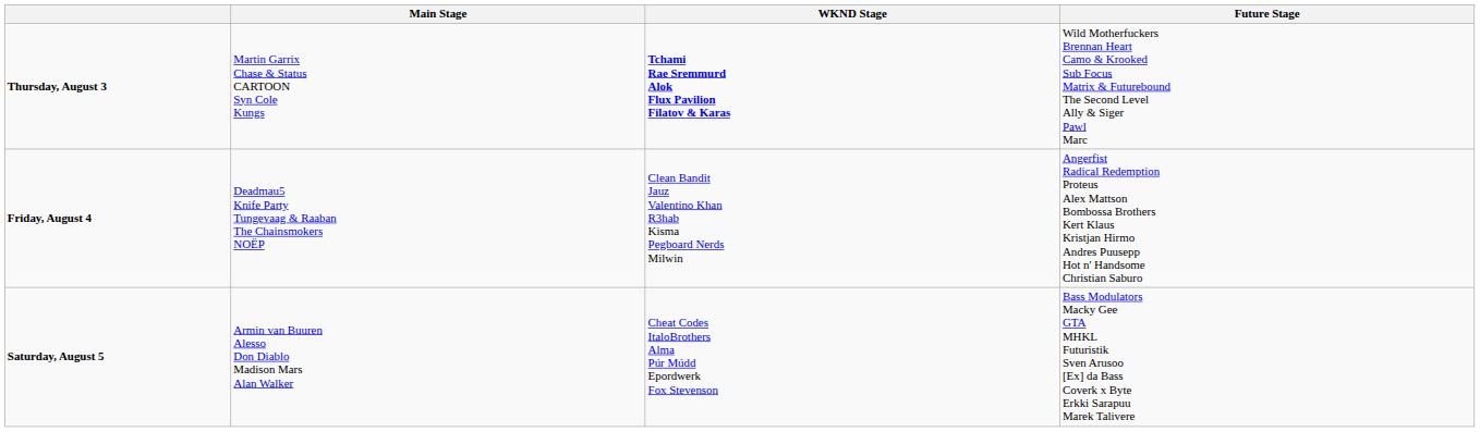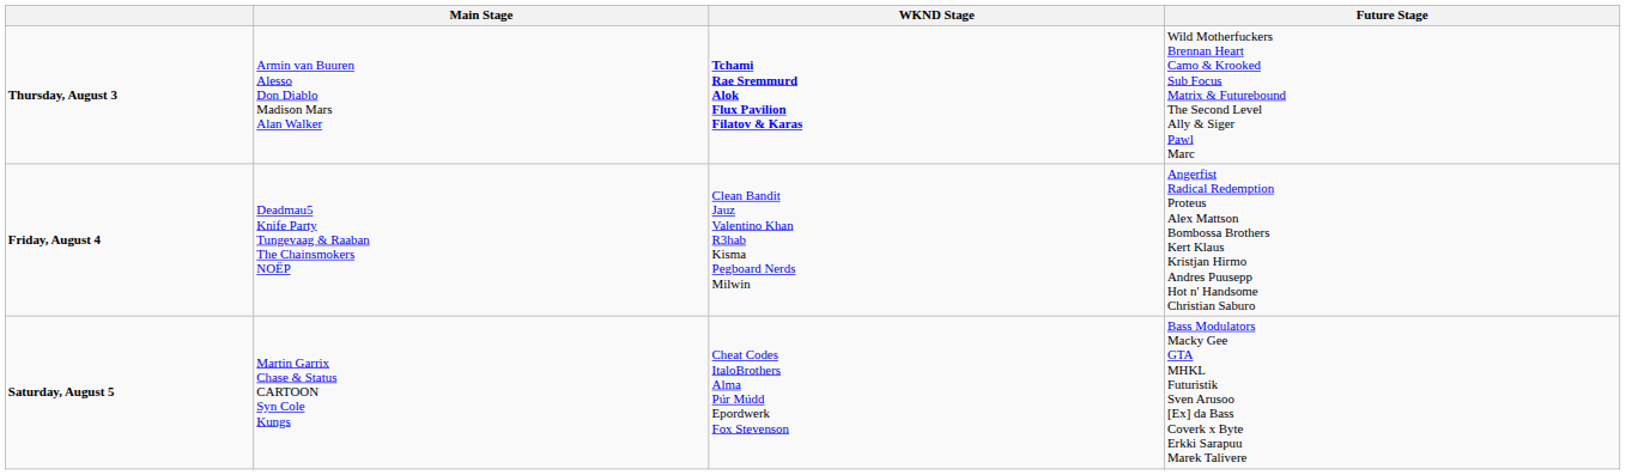Thursday, August 3 | Main Stage: Martin Garrix Chase & Status CARTOON Syn Cole Kungs -> Armin van Buuren Alesso Don Diablo Madison Mars Alan Walker
Saturday, August 5 | Main Stage: Armin van Buuren Alesso Don Diablo Madison Mars Alan Walker -> Martin Garrix Chase & Status CARTOON Syn Cole Kungs
